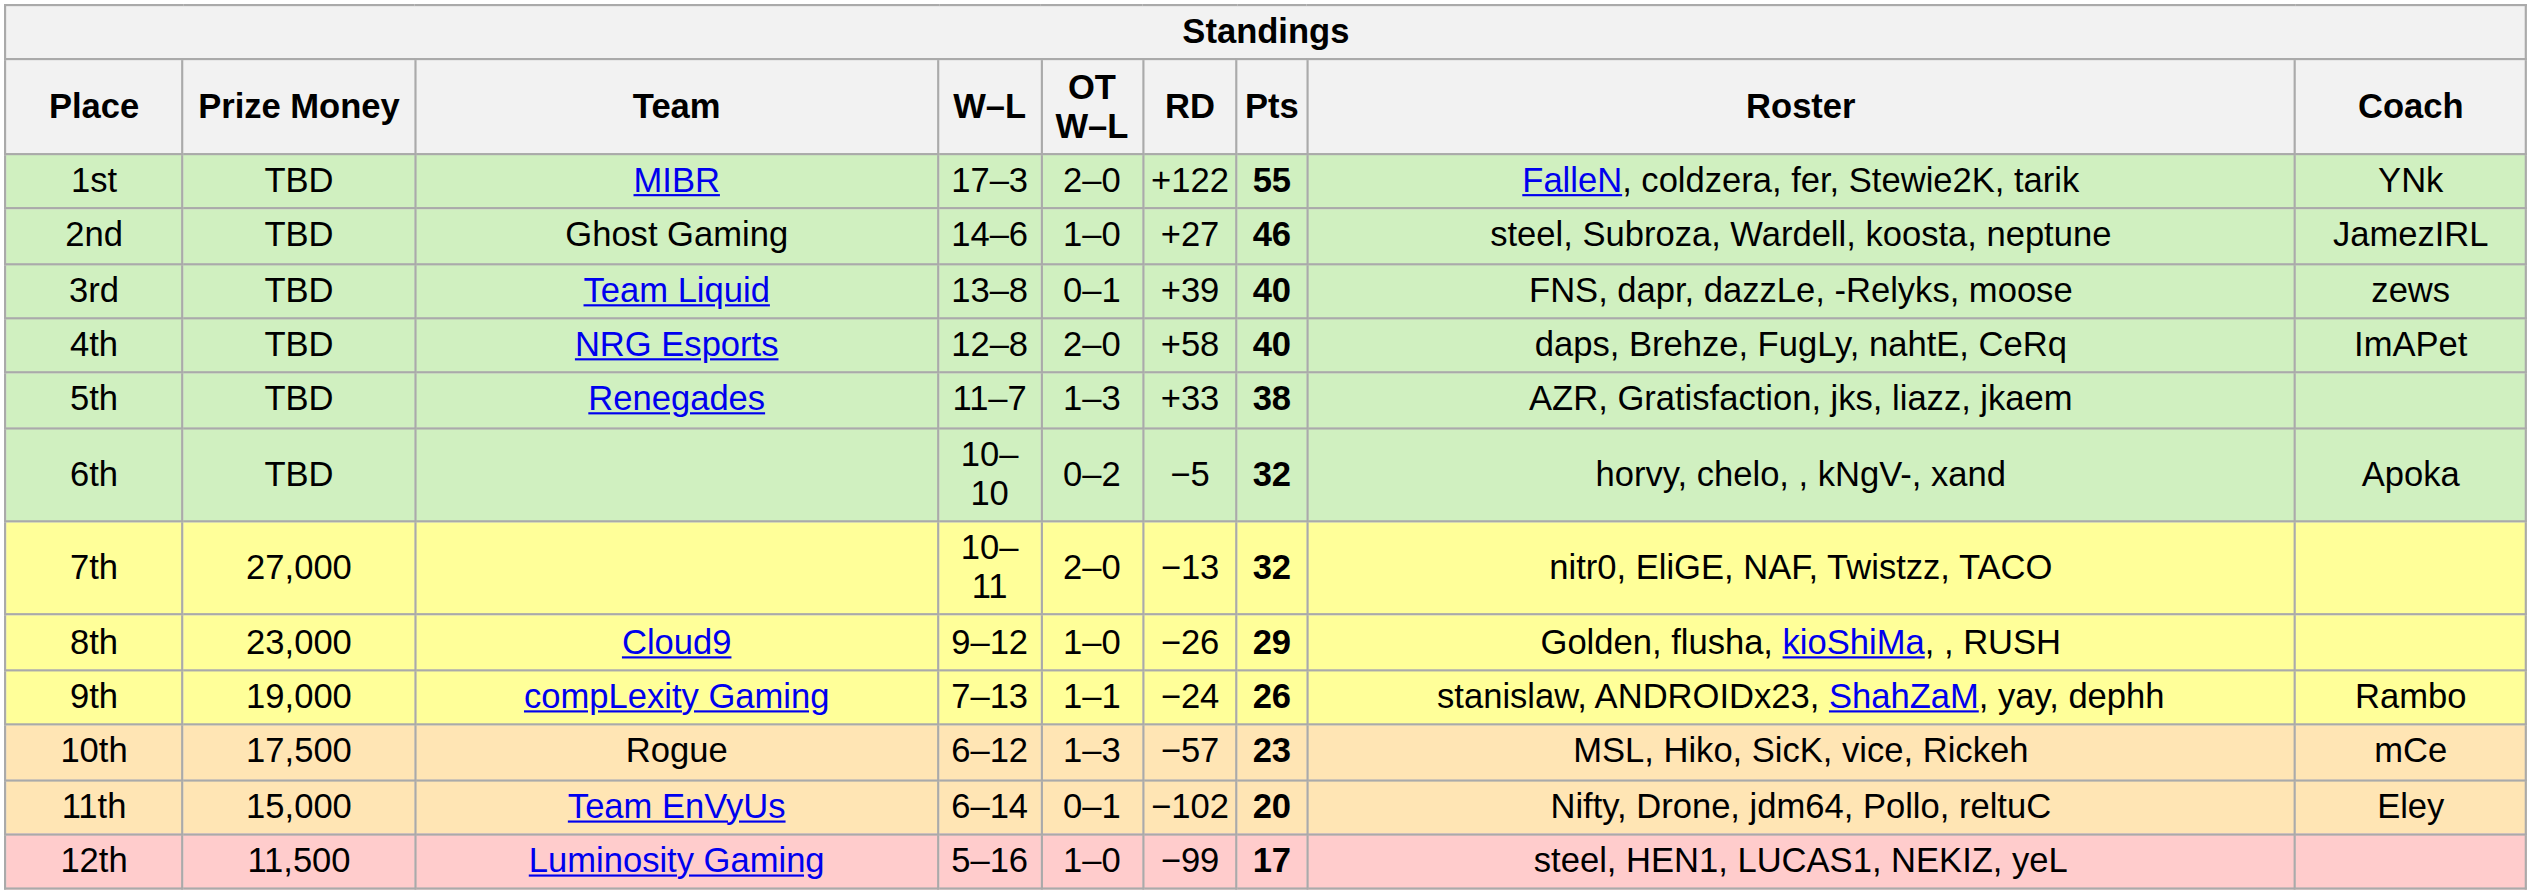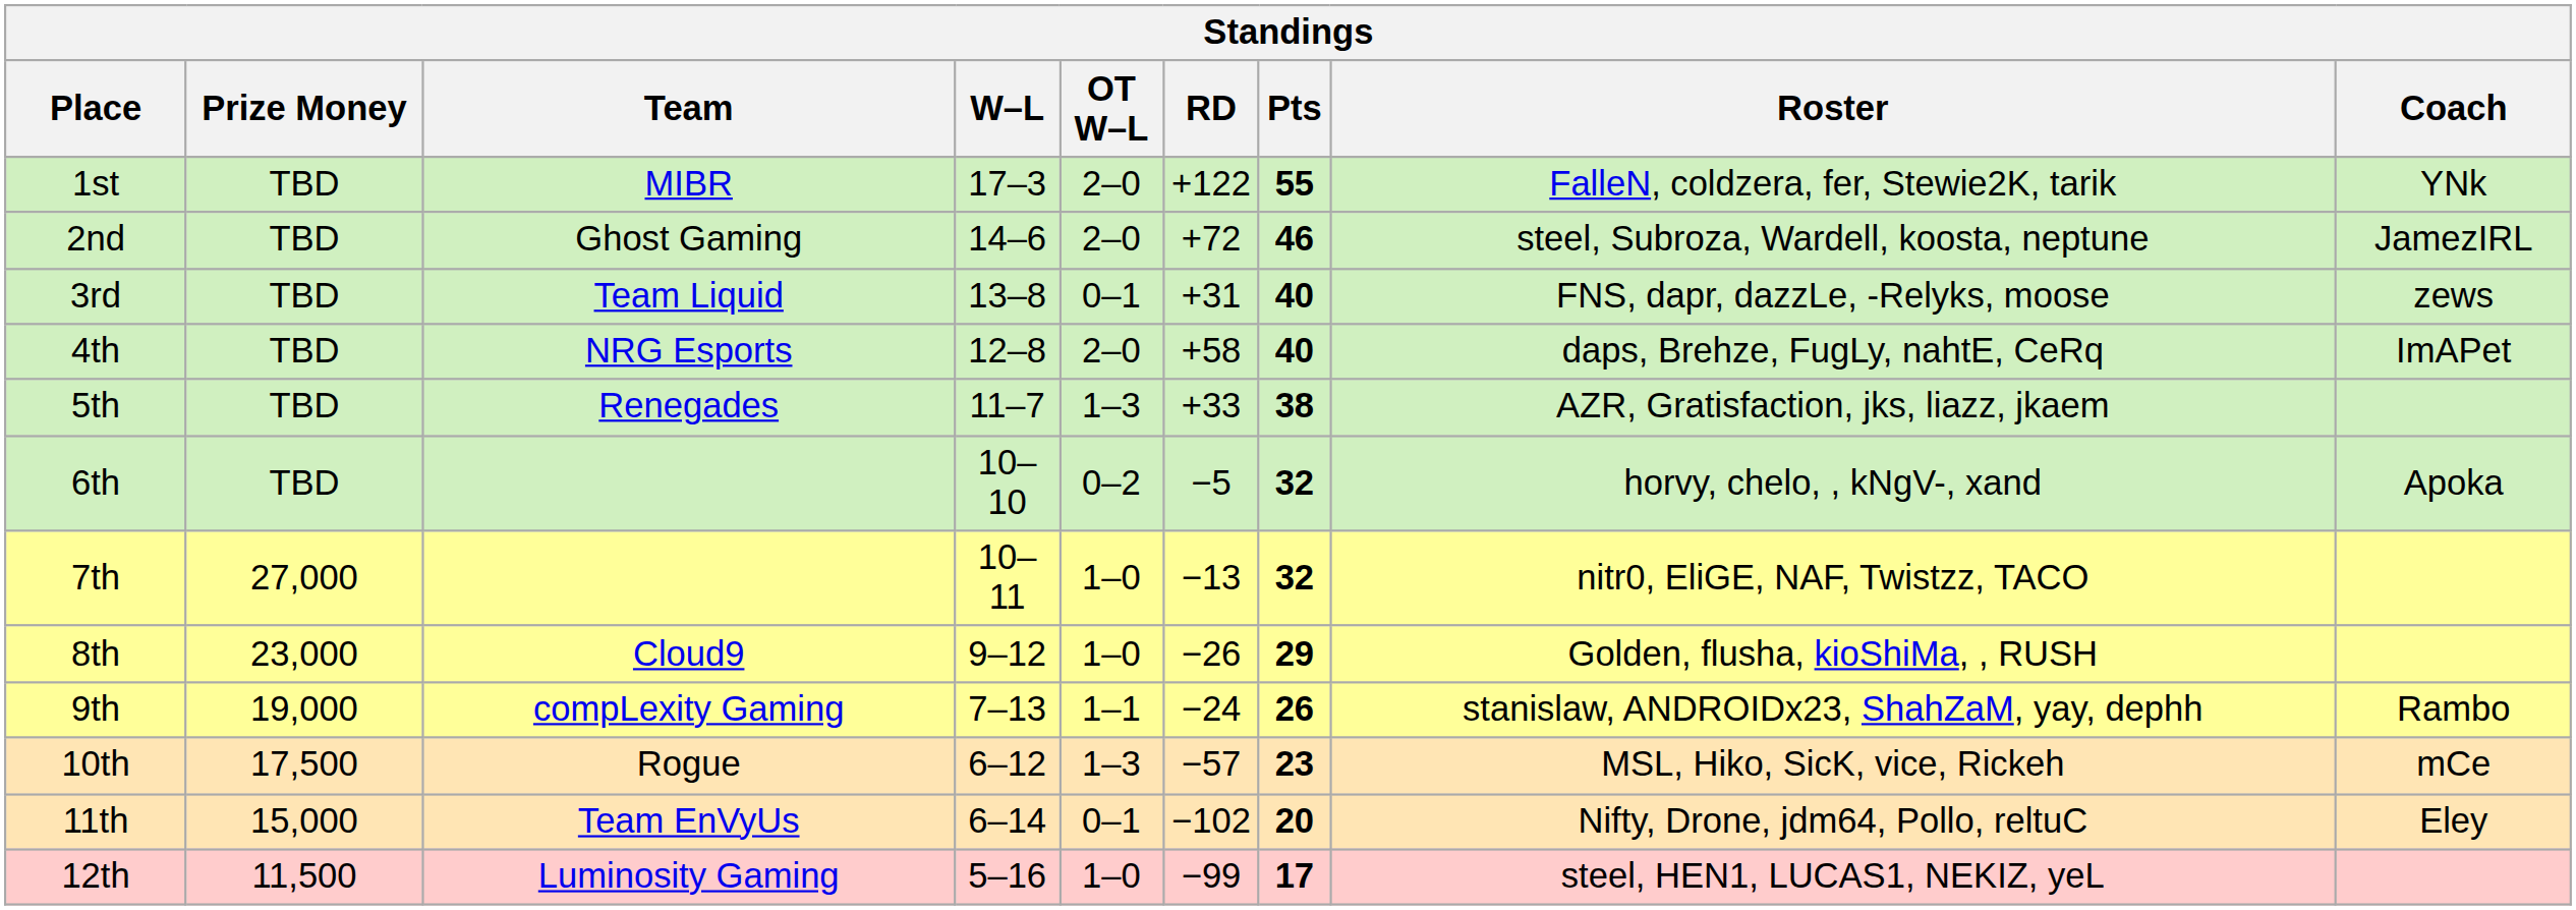2nd | OT W–L: 1–0 -> 2–0
2nd | RD: +27 -> +72
3rd | RD: +39 -> +31
7th | OT W–L: 2–0 -> 1–0
